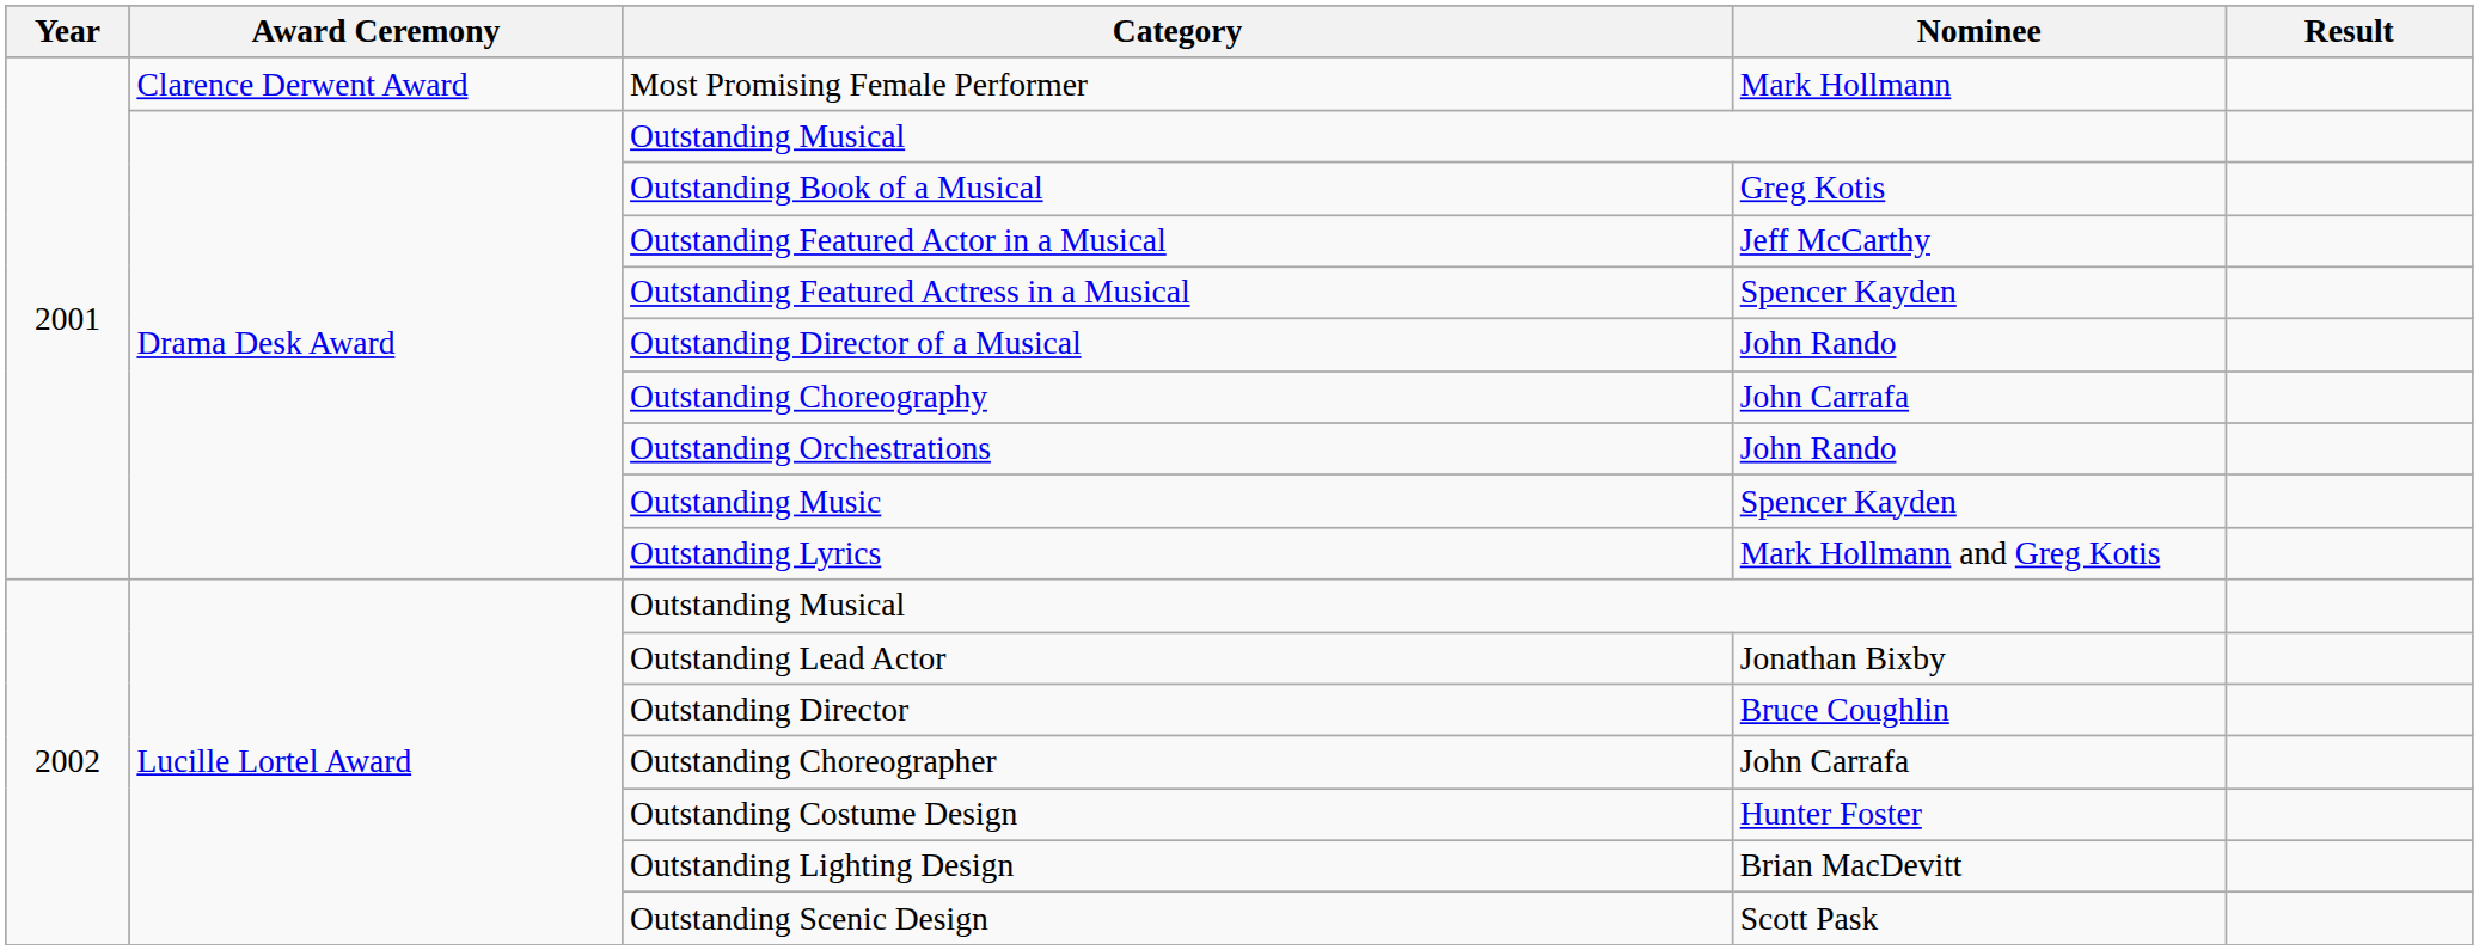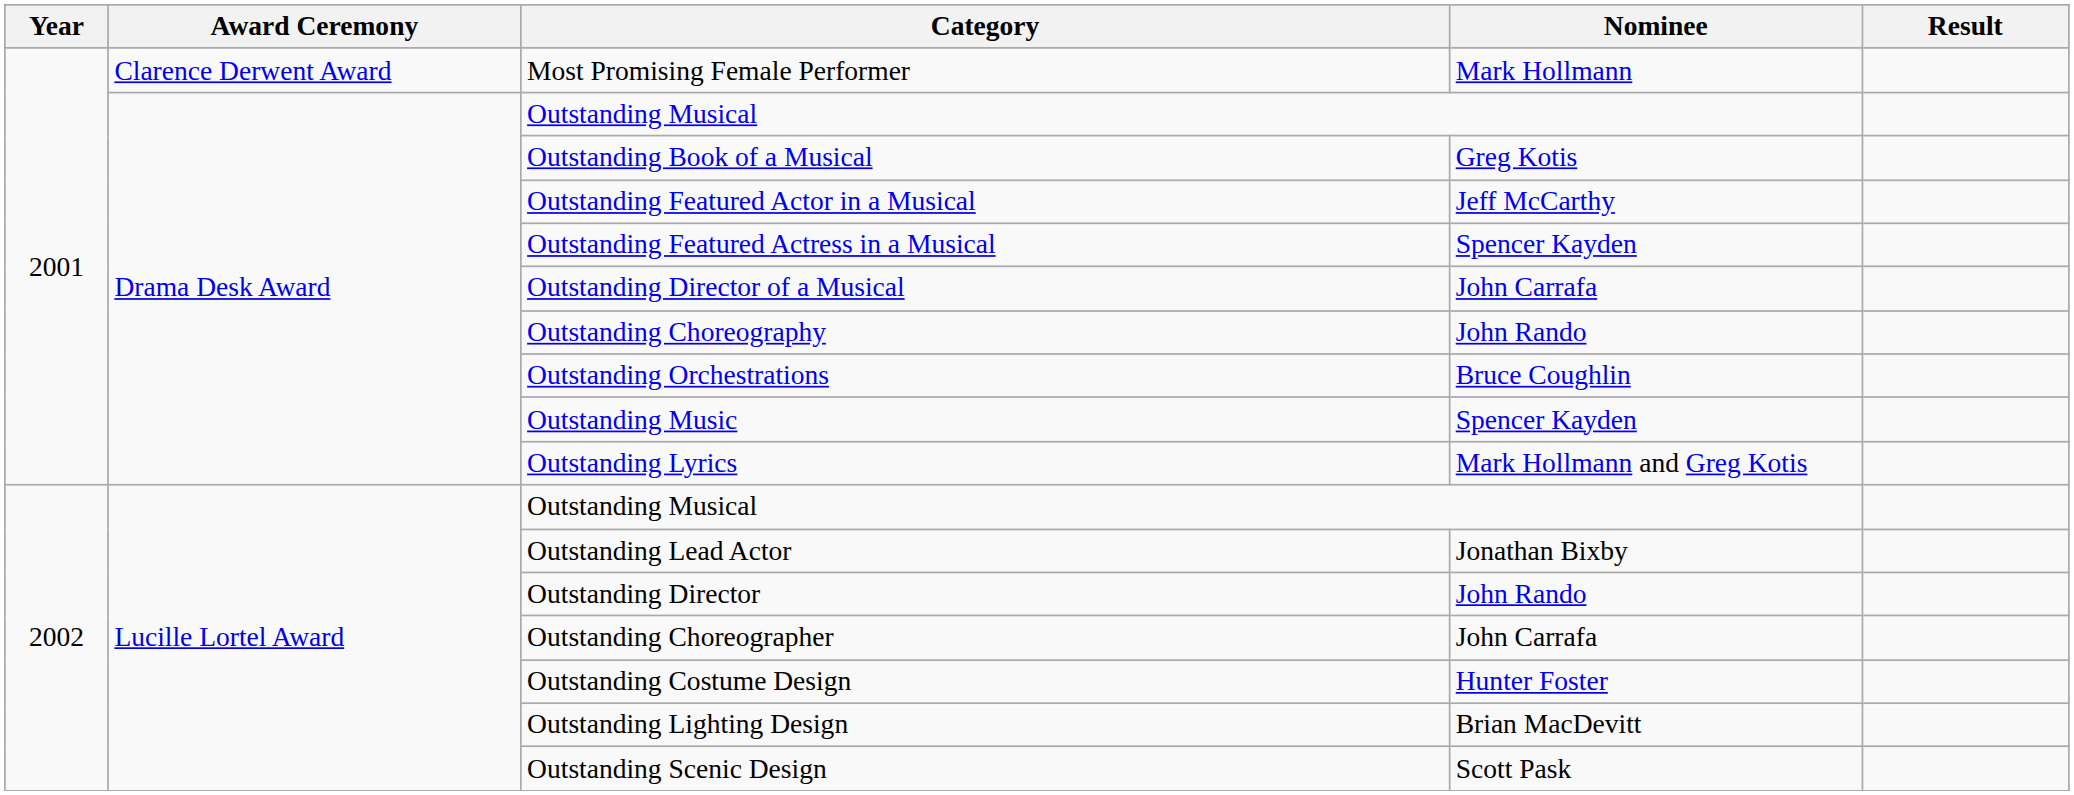Outstanding Director of a Musical | Nominee: John Rando -> John Carrafa
Outstanding Choreography | Nominee: John Carrafa -> John Rando
Outstanding Orchestrations | Nominee: John Rando -> Bruce Coughlin
Outstanding Director | Nominee: Bruce Coughlin -> John Rando
